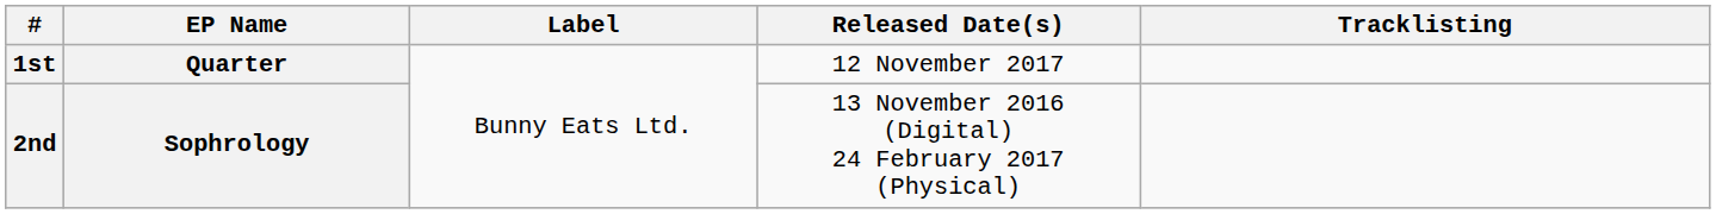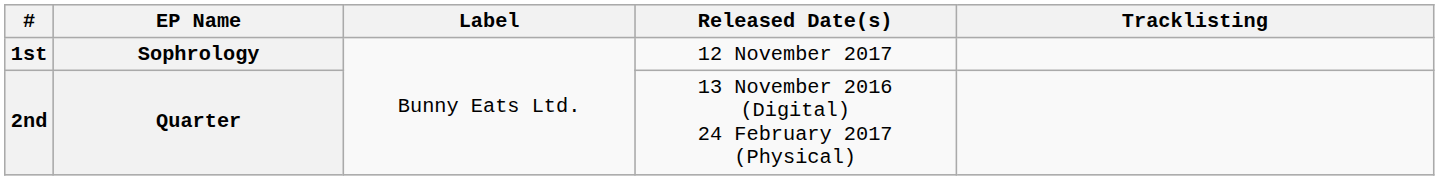1st | EP Name: Quarter -> Sophrology
2nd | EP Name: Sophrology -> Quarter
